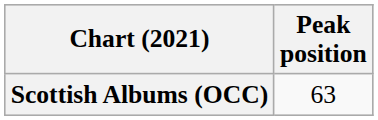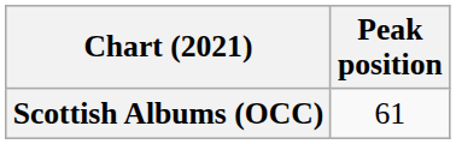Scottish Albums (OCC) | Peak position: 63 -> 61
